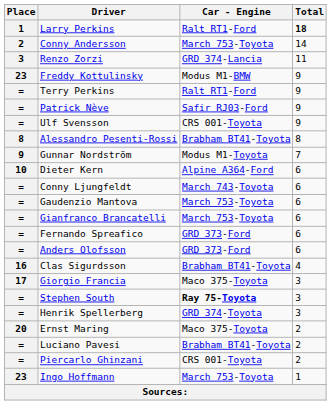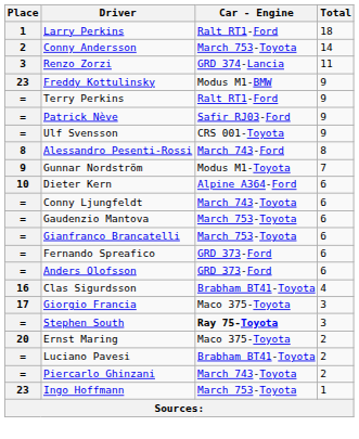Larry Perkins | Total: bold -> normal
Alessandro Pesenti-Rossi | Car - Engine: Brabham BT41-Toyota -> March 743-Ford
- row: = | Henrik Spellerberg | GRD 374-Toyota | 3
Piercarlo Ghinzani | Car - Engine: CRS 001-Toyota -> March 743-Toyota
